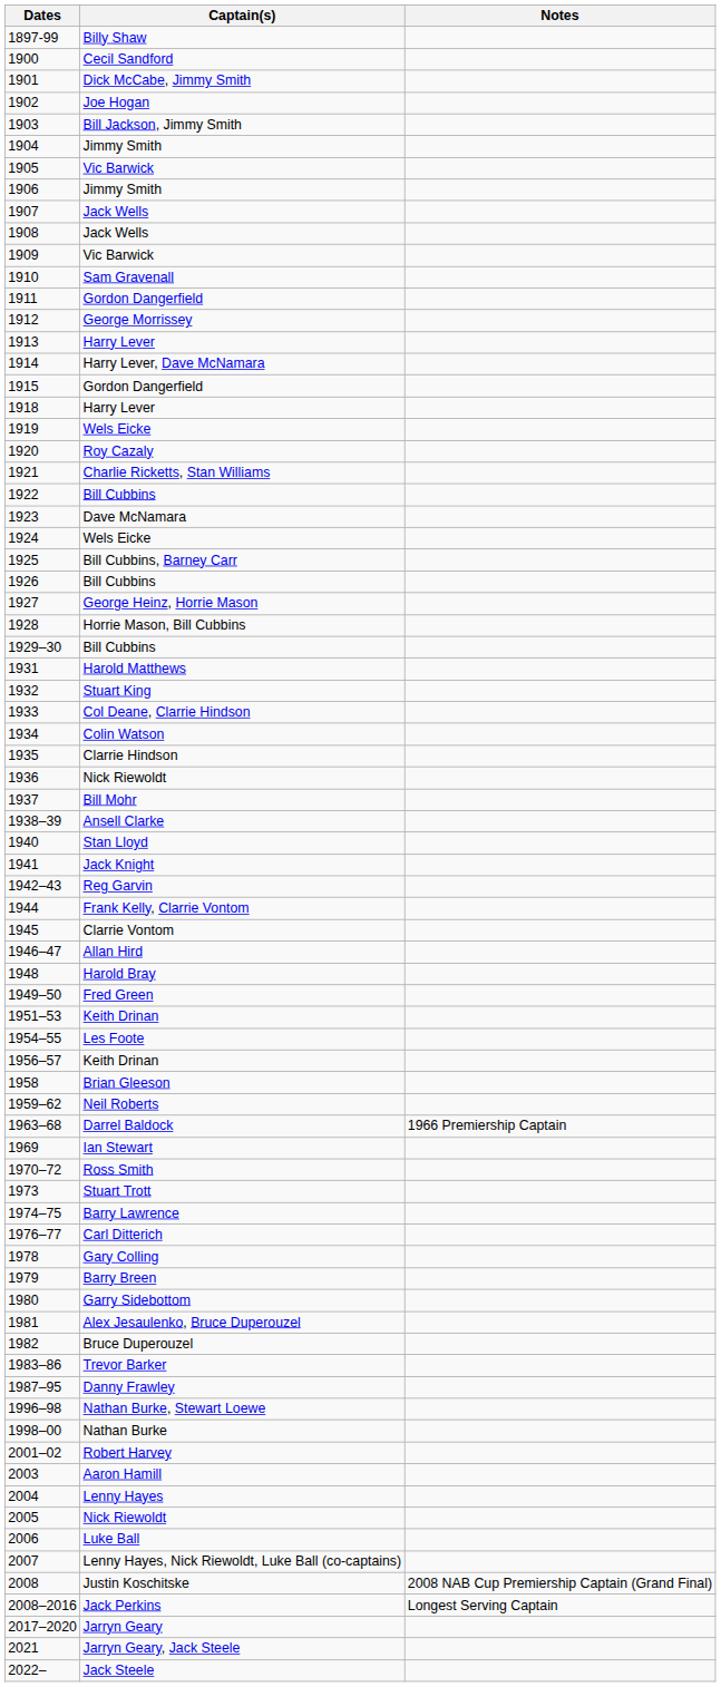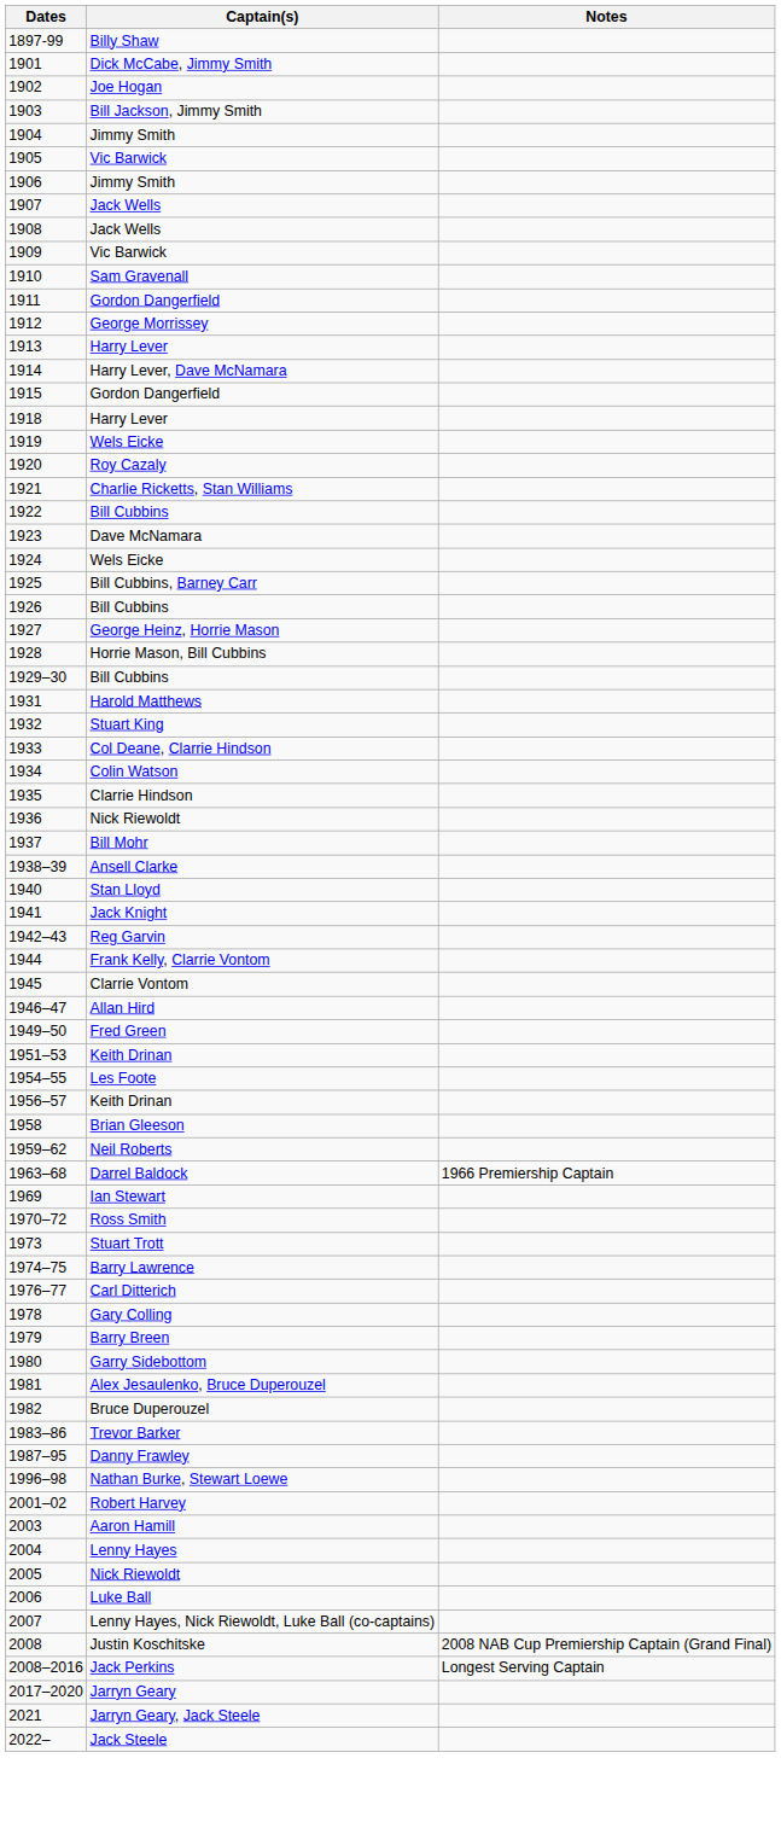- row: 1900 | Cecil Sandford
- row: 1948 | Harold Bray
- row: 1998–00 | Nathan Burke
